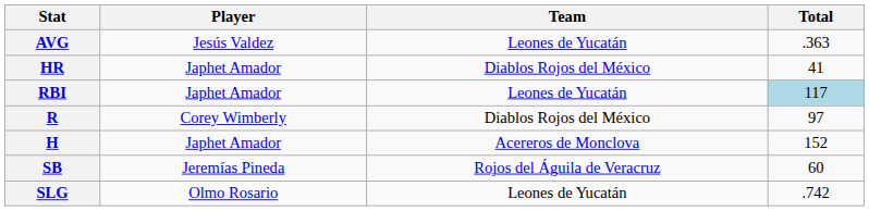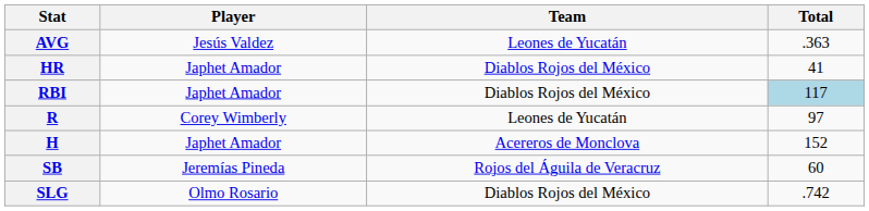RBI | Team: Leones de Yucatán -> Diablos Rojos del México
R | Team: Diablos Rojos del México -> Leones de Yucatán
SLG | Team: Leones de Yucatán -> Diablos Rojos del México
